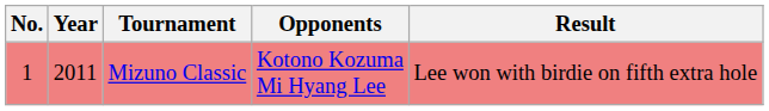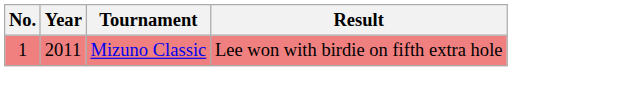- column: Opponents | Kotono Kozuma Mi Hyang Lee
